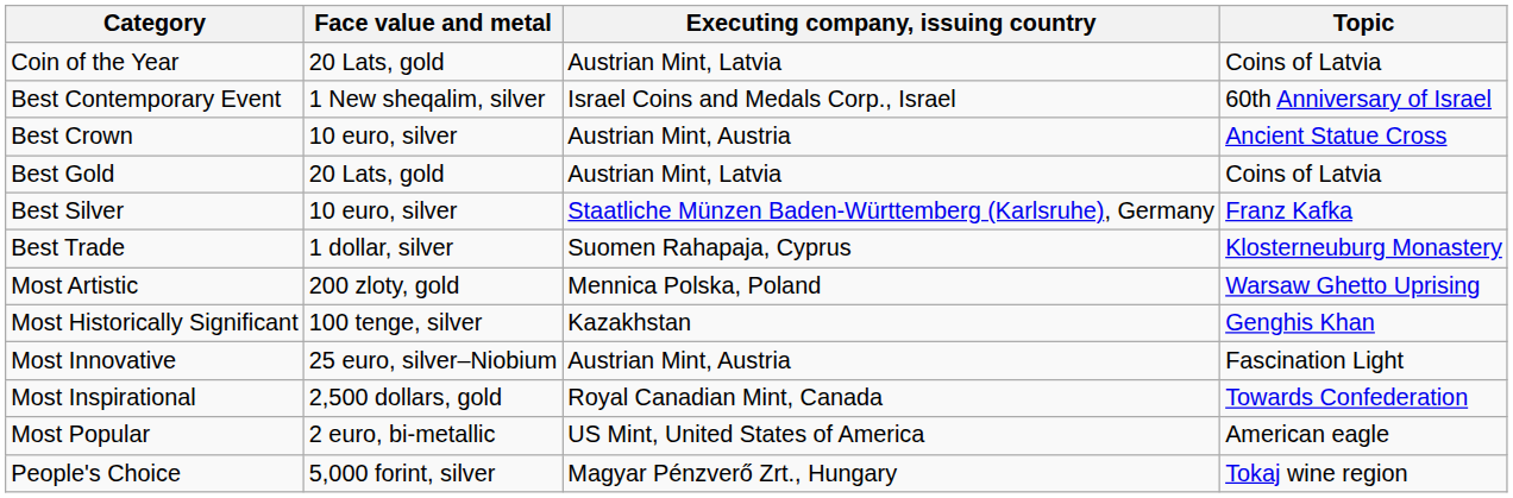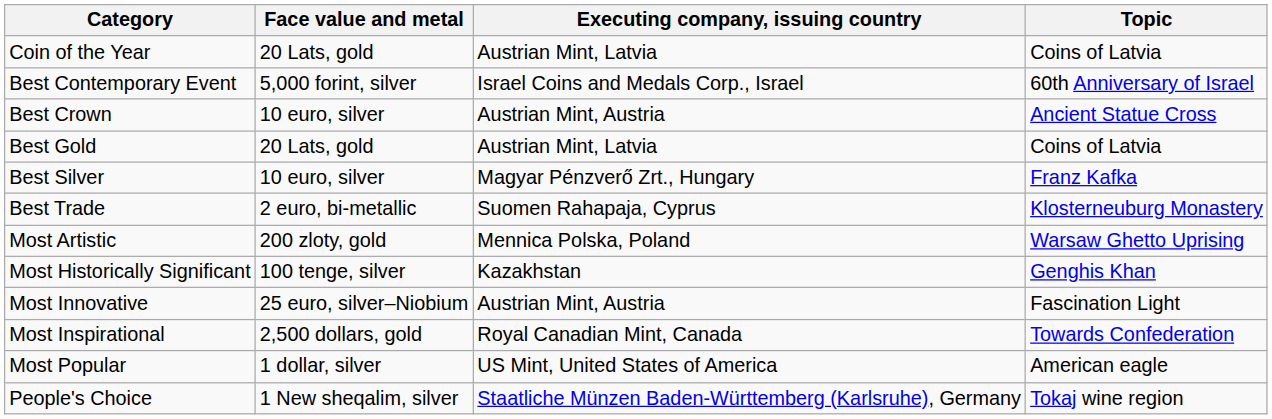Best Contemporary Event | Face value and metal: 1 New sheqalim, silver -> 5,000 forint, silver
Best Silver | Executing company, issuing country: Staatliche Münzen Baden-Württemberg (Karlsruhe), Germany -> Magyar Pénzverő Zrt., Hungary
Best Trade | Face value and metal: 1 dollar, silver -> 2 euro, bi-metallic
Most Popular | Face value and metal: 2 euro, bi-metallic -> 1 dollar, silver
People's Choice | Face value and metal: 5,000 forint, silver -> 1 New sheqalim, silver
People's Choice | Executing company, issuing country: Magyar Pénzverő Zrt., Hungary -> Staatliche Münzen Baden-Württemberg (Karlsruhe), Germany
